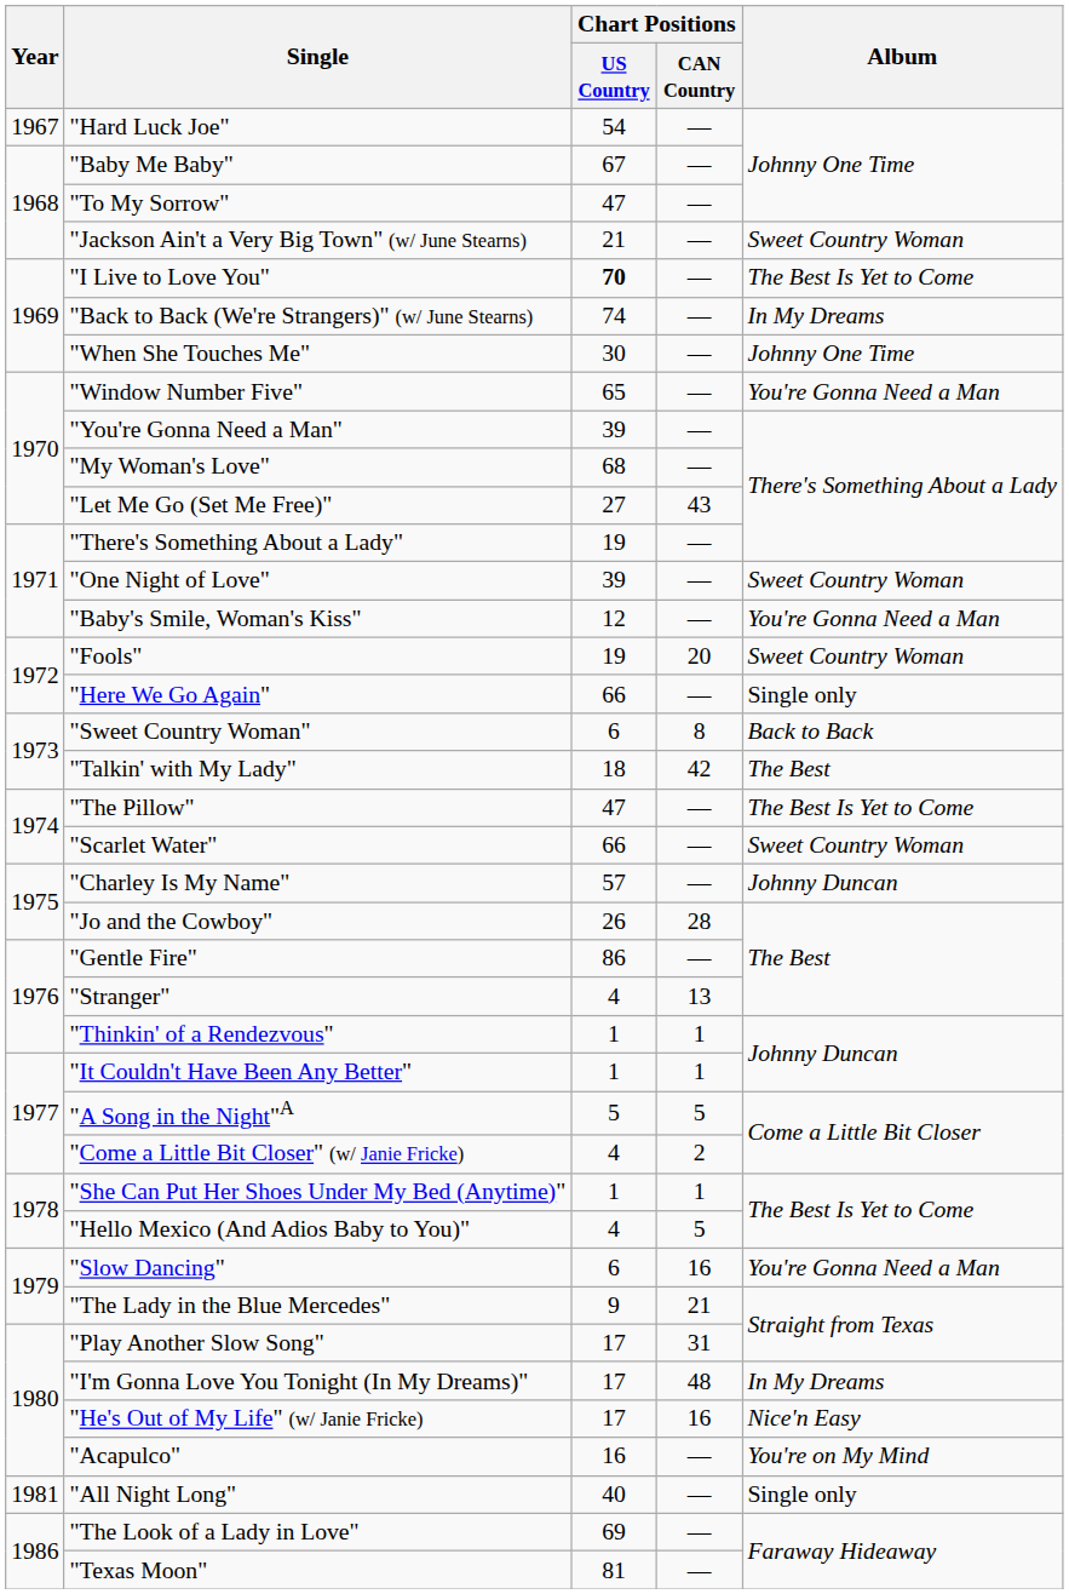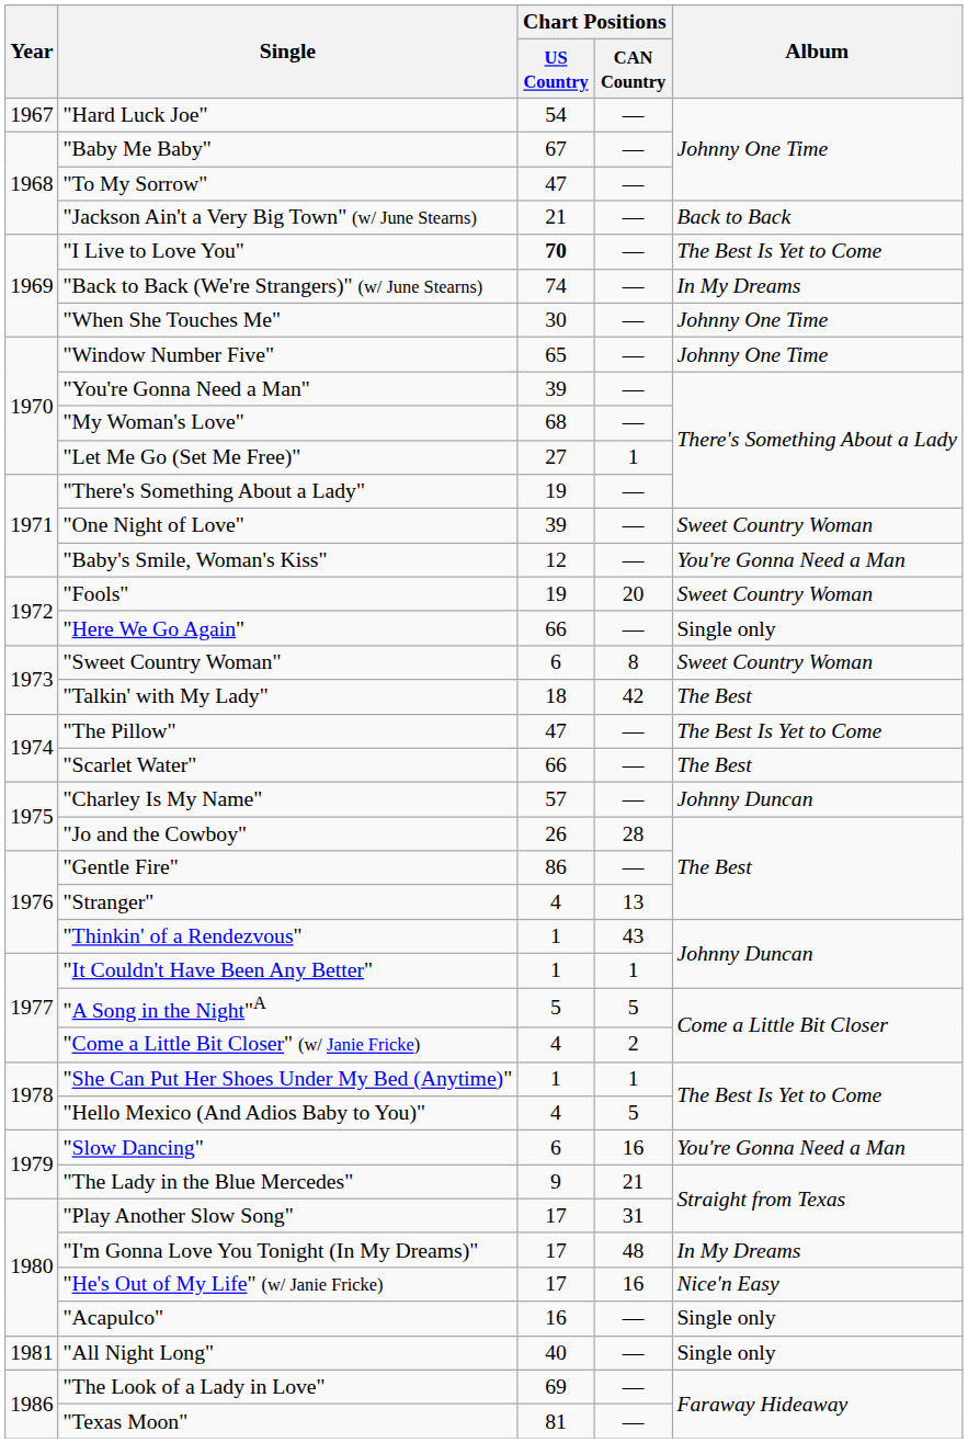"Jackson Ain't a Very Big Town" (w/ June Stearns) | Album: Sweet Country Woman -> Back to Back
"Window Number Five" | Album: You're Gonna Need a Man -> Johnny One Time
"Let Me Go (Set Me Free)" | Chart Positions / CAN Country: 43 -> 1
"Sweet Country Woman" | Album: Back to Back -> Sweet Country Woman
"Scarlet Water" | Album: Sweet Country Woman -> The Best
"Thinkin' of a Rendezvous" | Chart Positions / CAN Country: 1 -> 43
"Acapulco" | Album: You're on My Mind -> Single only
